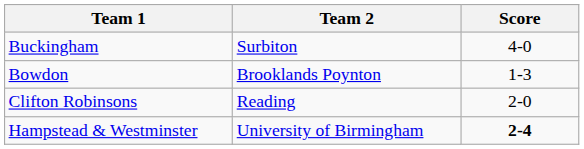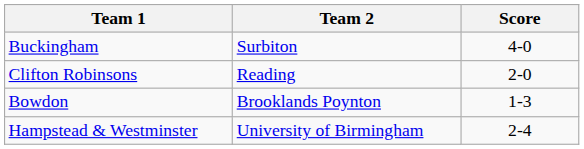rows swapped: Bowdon <-> Clifton Robinsons
Hampstead & Westminster | Score: bold -> normal
